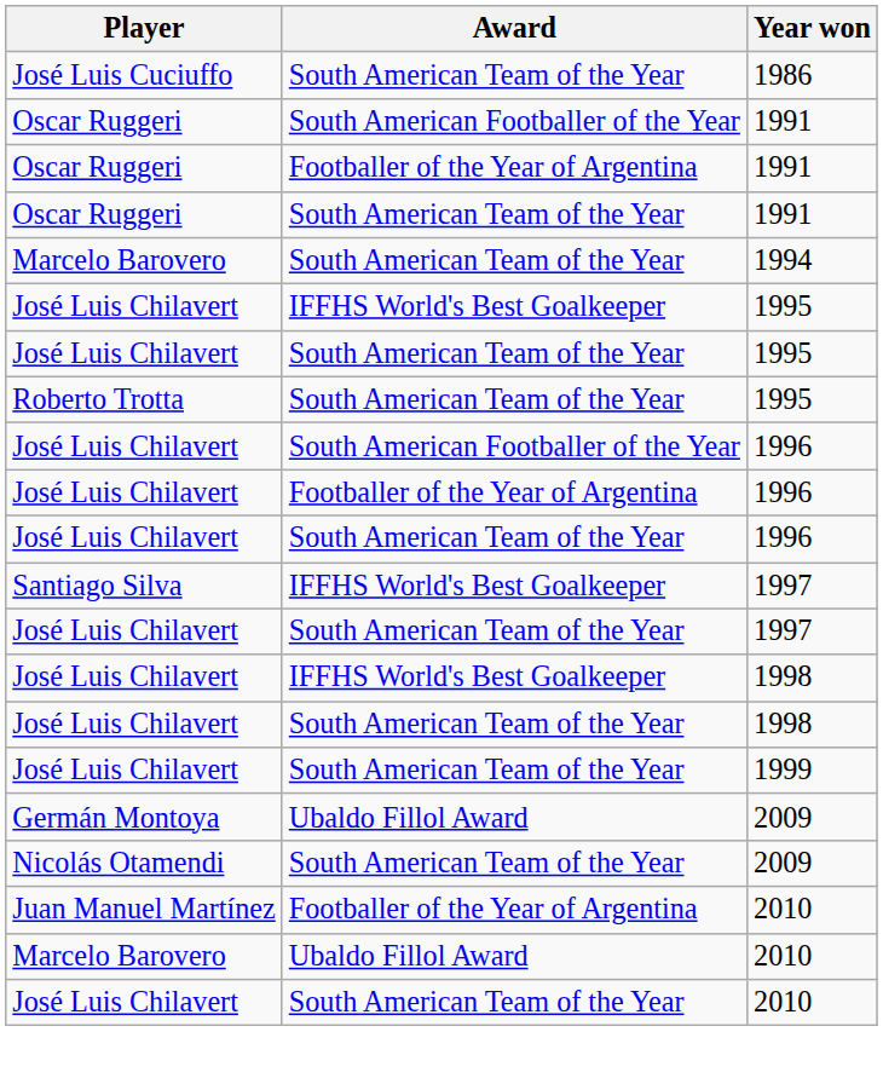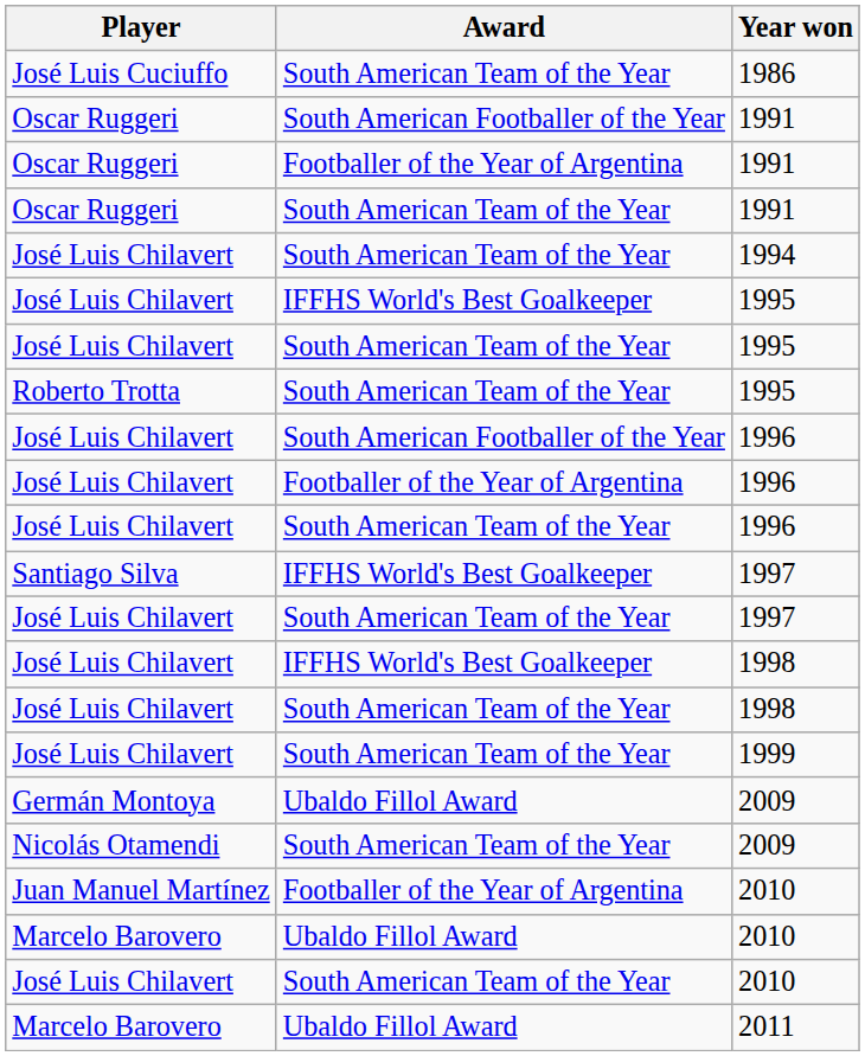1994 | Player: Marcelo Barovero -> José Luis Chilavert
+ row: Marcelo Barovero | Ubaldo Fillol Award | 2011
